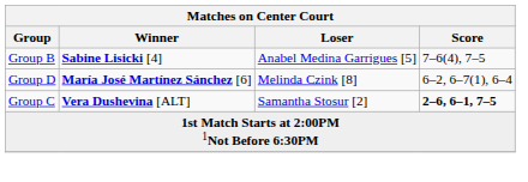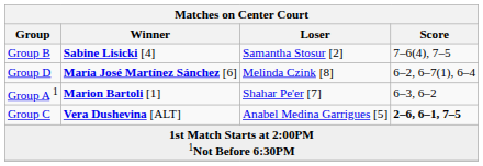Group B | Loser: Anabel Medina Garrigues [5] -> Samantha Stosur [2]
+ row: Group A 1 | Marion Bartoli [1] | Shahar Pe'er [7] | 6–3, 6–2
Group C | Loser: Samantha Stosur [2] -> Anabel Medina Garrigues [5]
